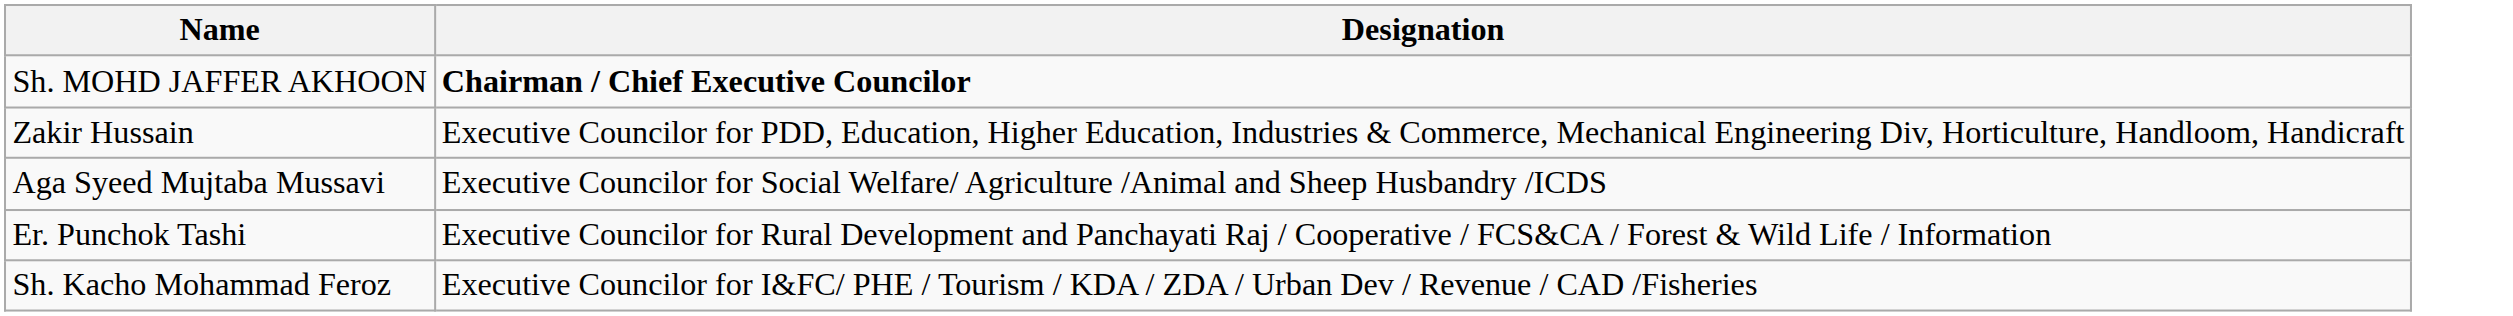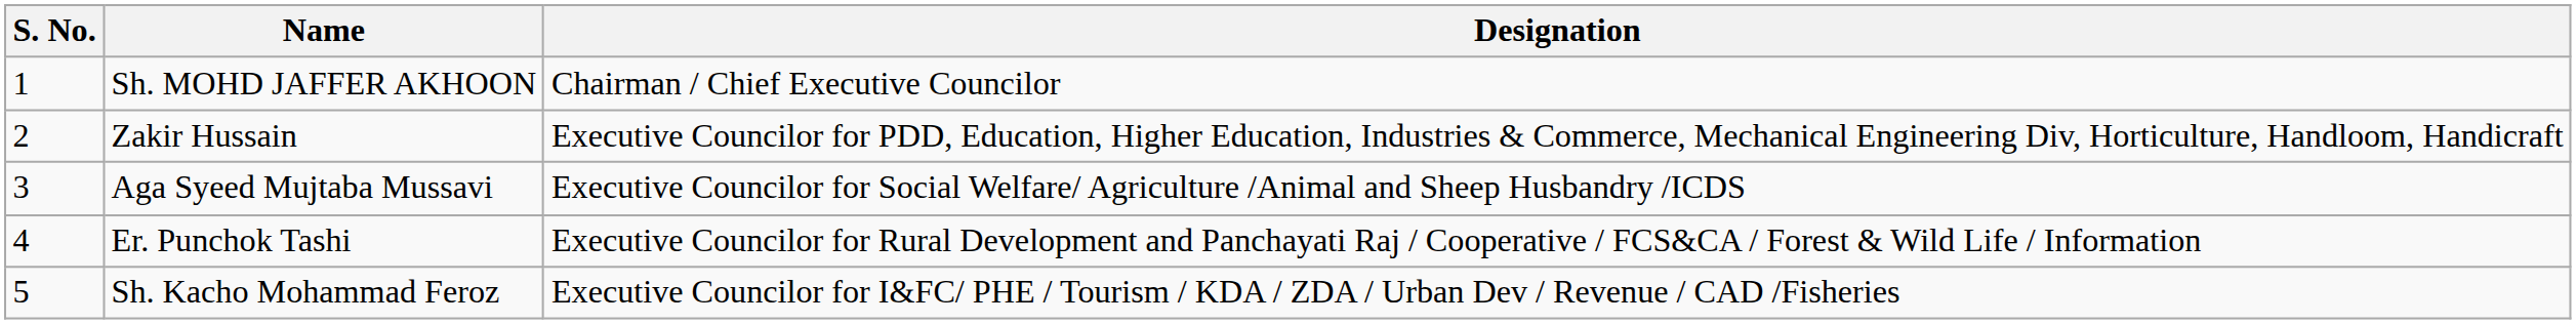+ column: S. No. | 1 | 2 | 3 | 4 | 5
Sh. MOHD JAFFER AKHOON | Designation: bold -> normal
